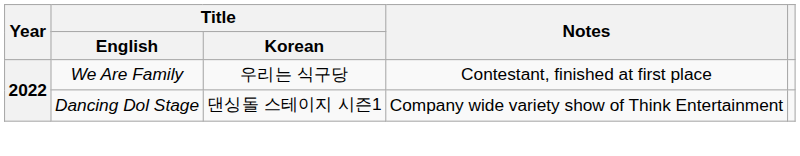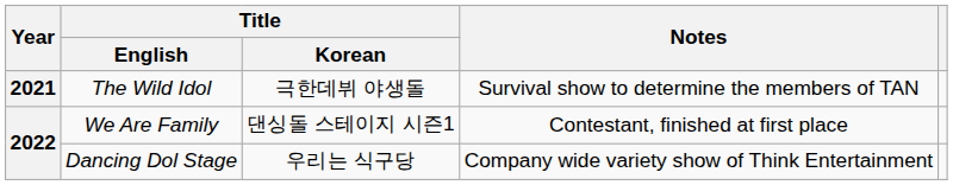+ row: 2021 | The Wild Idol | 극한데뷔 야생돌 | Survival show to determine the members of TAN
We Are Family | Title / Korean: 우리는 식구당 -> 댄싱돌 스테이지 시즌1
Dancing Dol Stage | Title / Korean: 댄싱돌 스테이지 시즌1 -> 우리는 식구당
